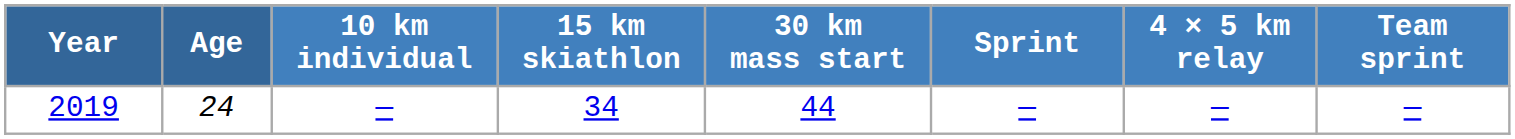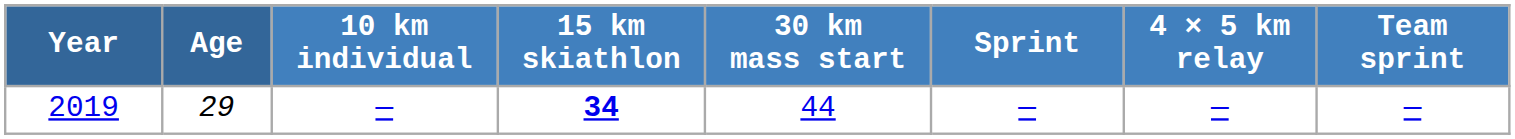2019 | Age: 24 -> 29
2019 | 15 km skiathlon: normal -> bold
